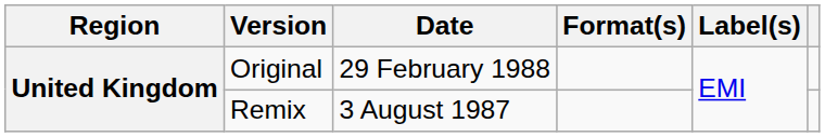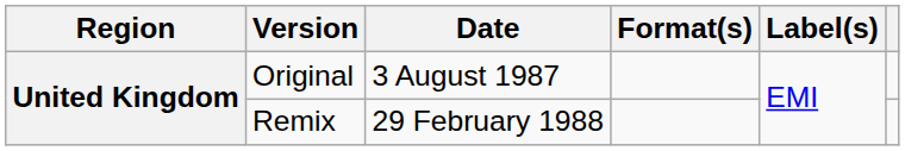Original | Date: 29 February 1988 -> 3 August 1987
Remix | Date: 3 August 1987 -> 29 February 1988
